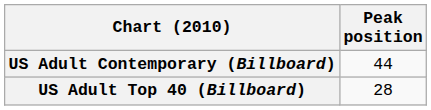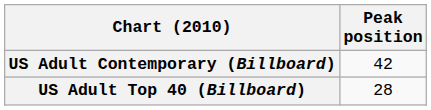US Adult Contemporary (Billboard) | Peak position: 44 -> 42
